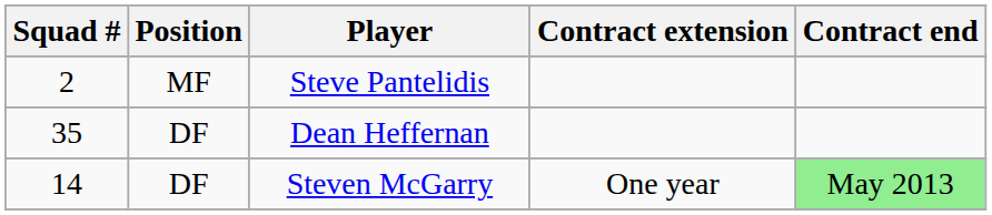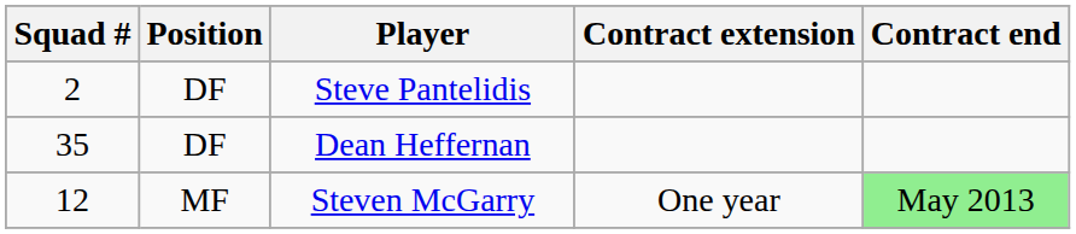Steve Pantelidis | Position: MF -> DF
Steven McGarry | Squad #: 14 -> 12
Steven McGarry | Position: DF -> MF
